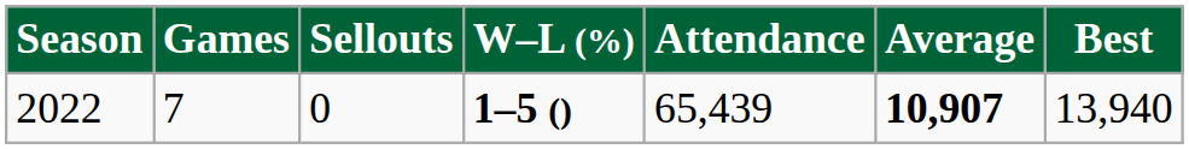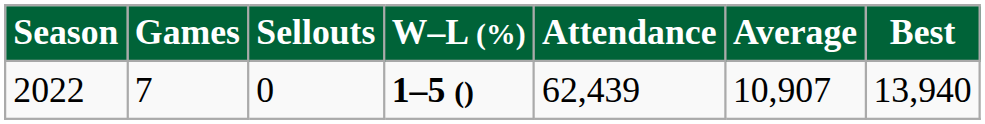2022 | Attendance: 65,439 -> 62,439
2022 | Average: bold -> normal
